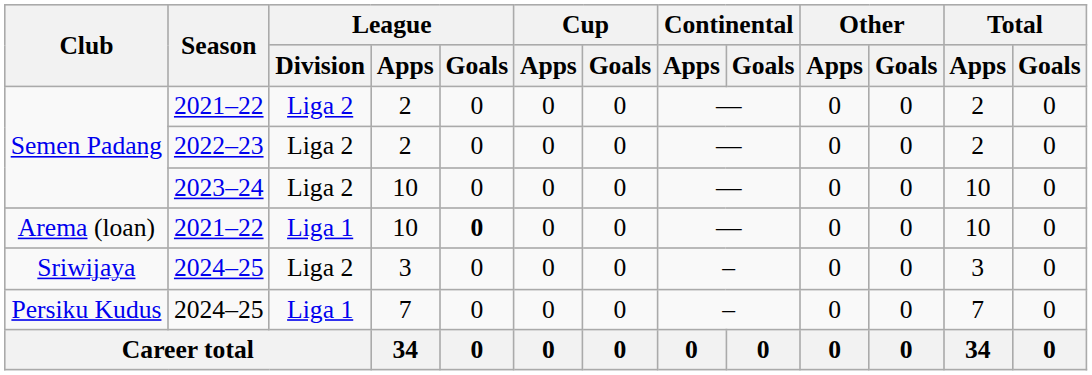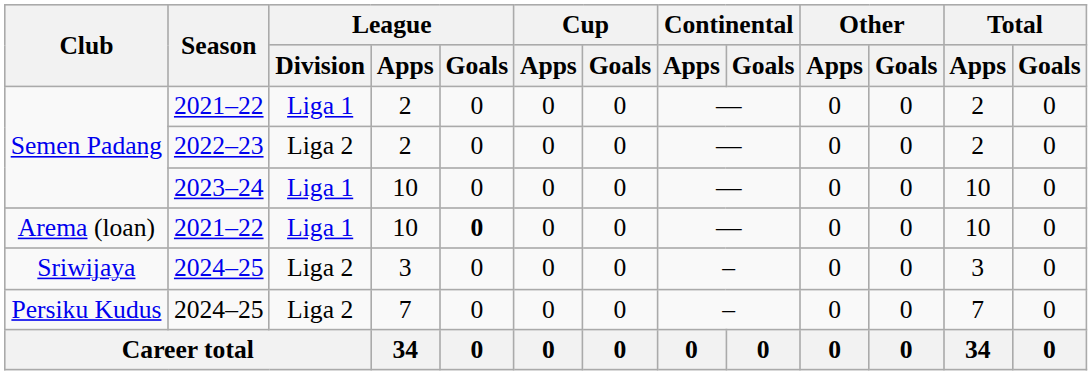Semen Padang / 2021–22 | League / Division: Liga 2 -> Liga 1
Semen Padang / 2023–24 | League / Division: Liga 2 -> Liga 1
Persiku Kudus | League / Division: Liga 1 -> Liga 2
